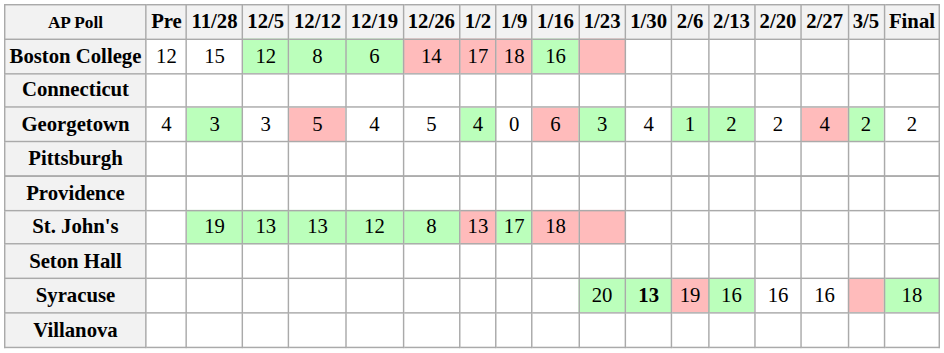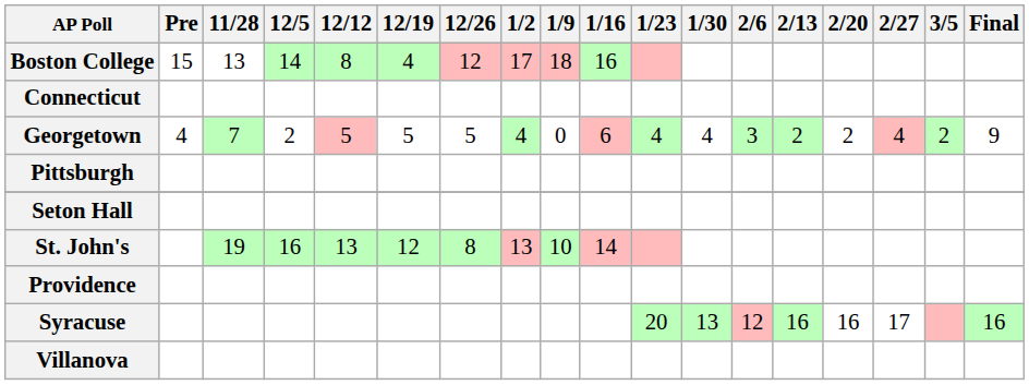Boston College | Pre: 12 -> 15
Boston College | 11/28: 15 -> 13
Boston College | 12/5: 12 -> 14
Boston College | 12/19: 6 -> 4
Boston College | 12/26: 14 -> 12
Georgetown | 11/28: 3 -> 7
Georgetown | 12/5: 3 -> 2
Georgetown | 12/19: 4 -> 5
Georgetown | 1/23: 3 -> 4
Georgetown | 2/6: 1 -> 3
Georgetown | Final: 2 -> 9
rows swapped: Providence <-> Seton Hall
St. John's | 12/5: 13 -> 16
St. John's | 1/9: 17 -> 10
St. John's | 1/16: 18 -> 14
Syracuse | 1/30: bold -> normal
Syracuse | 2/6: 19 -> 12
Syracuse | 2/27: 16 -> 17
Syracuse | Final: 18 -> 16
